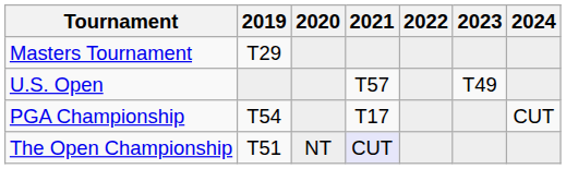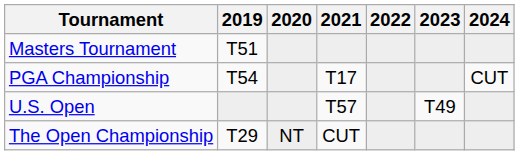Masters Tournament | 2019: T29 -> T51
rows swapped: PGA Championship <-> U.S. Open
The Open Championship | 2019: T51 -> T29
The Open Championship | 2021: lavender background -> no background
